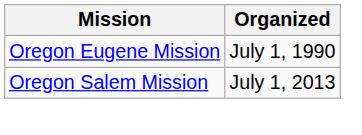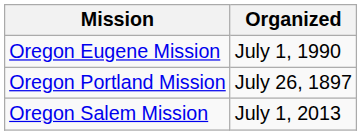+ row: Oregon Portland Mission | July 26, 1897
